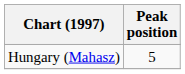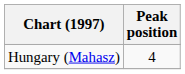Hungary (Mahasz) | Peak position: 5 -> 4
